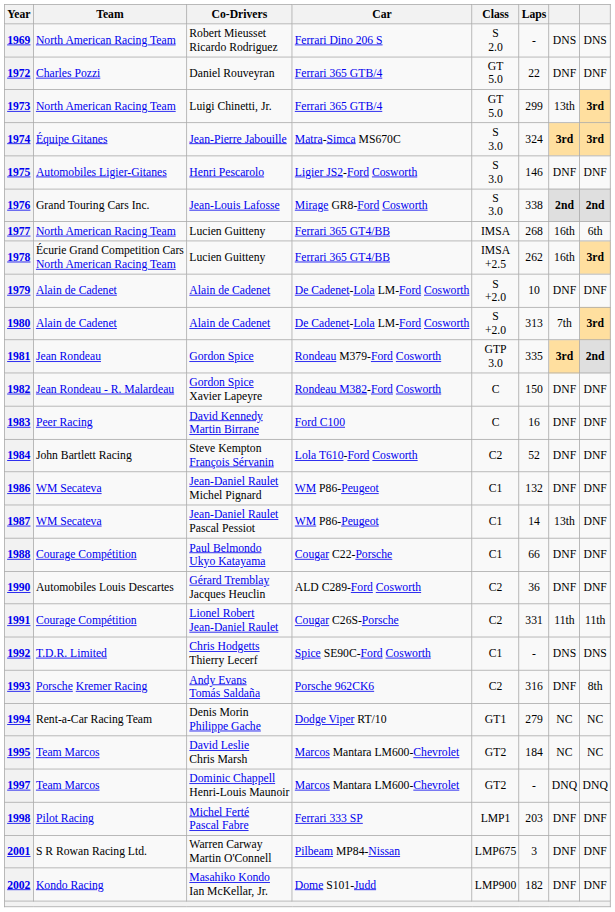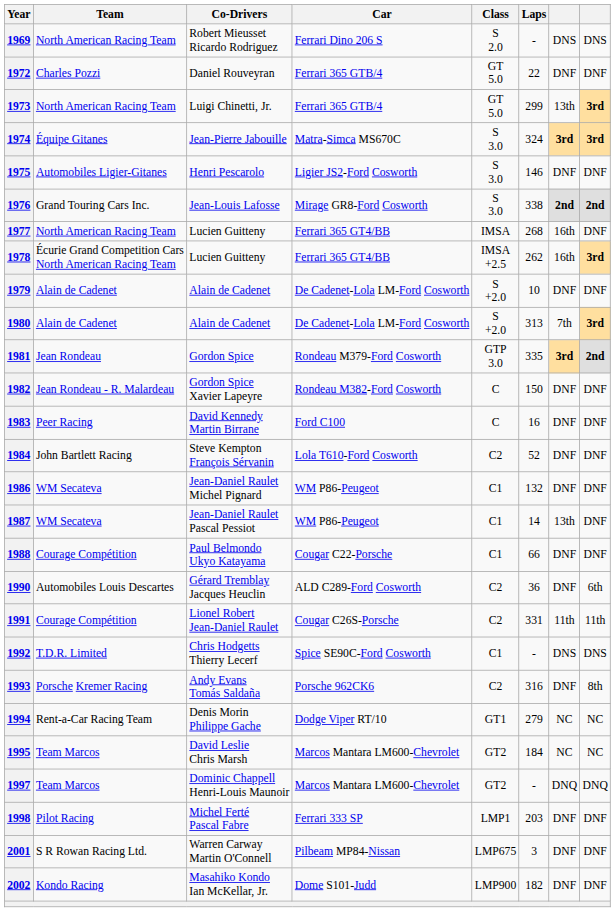1977 | column 8: 6th -> DNF
1990 | column 8: DNF -> 6th
